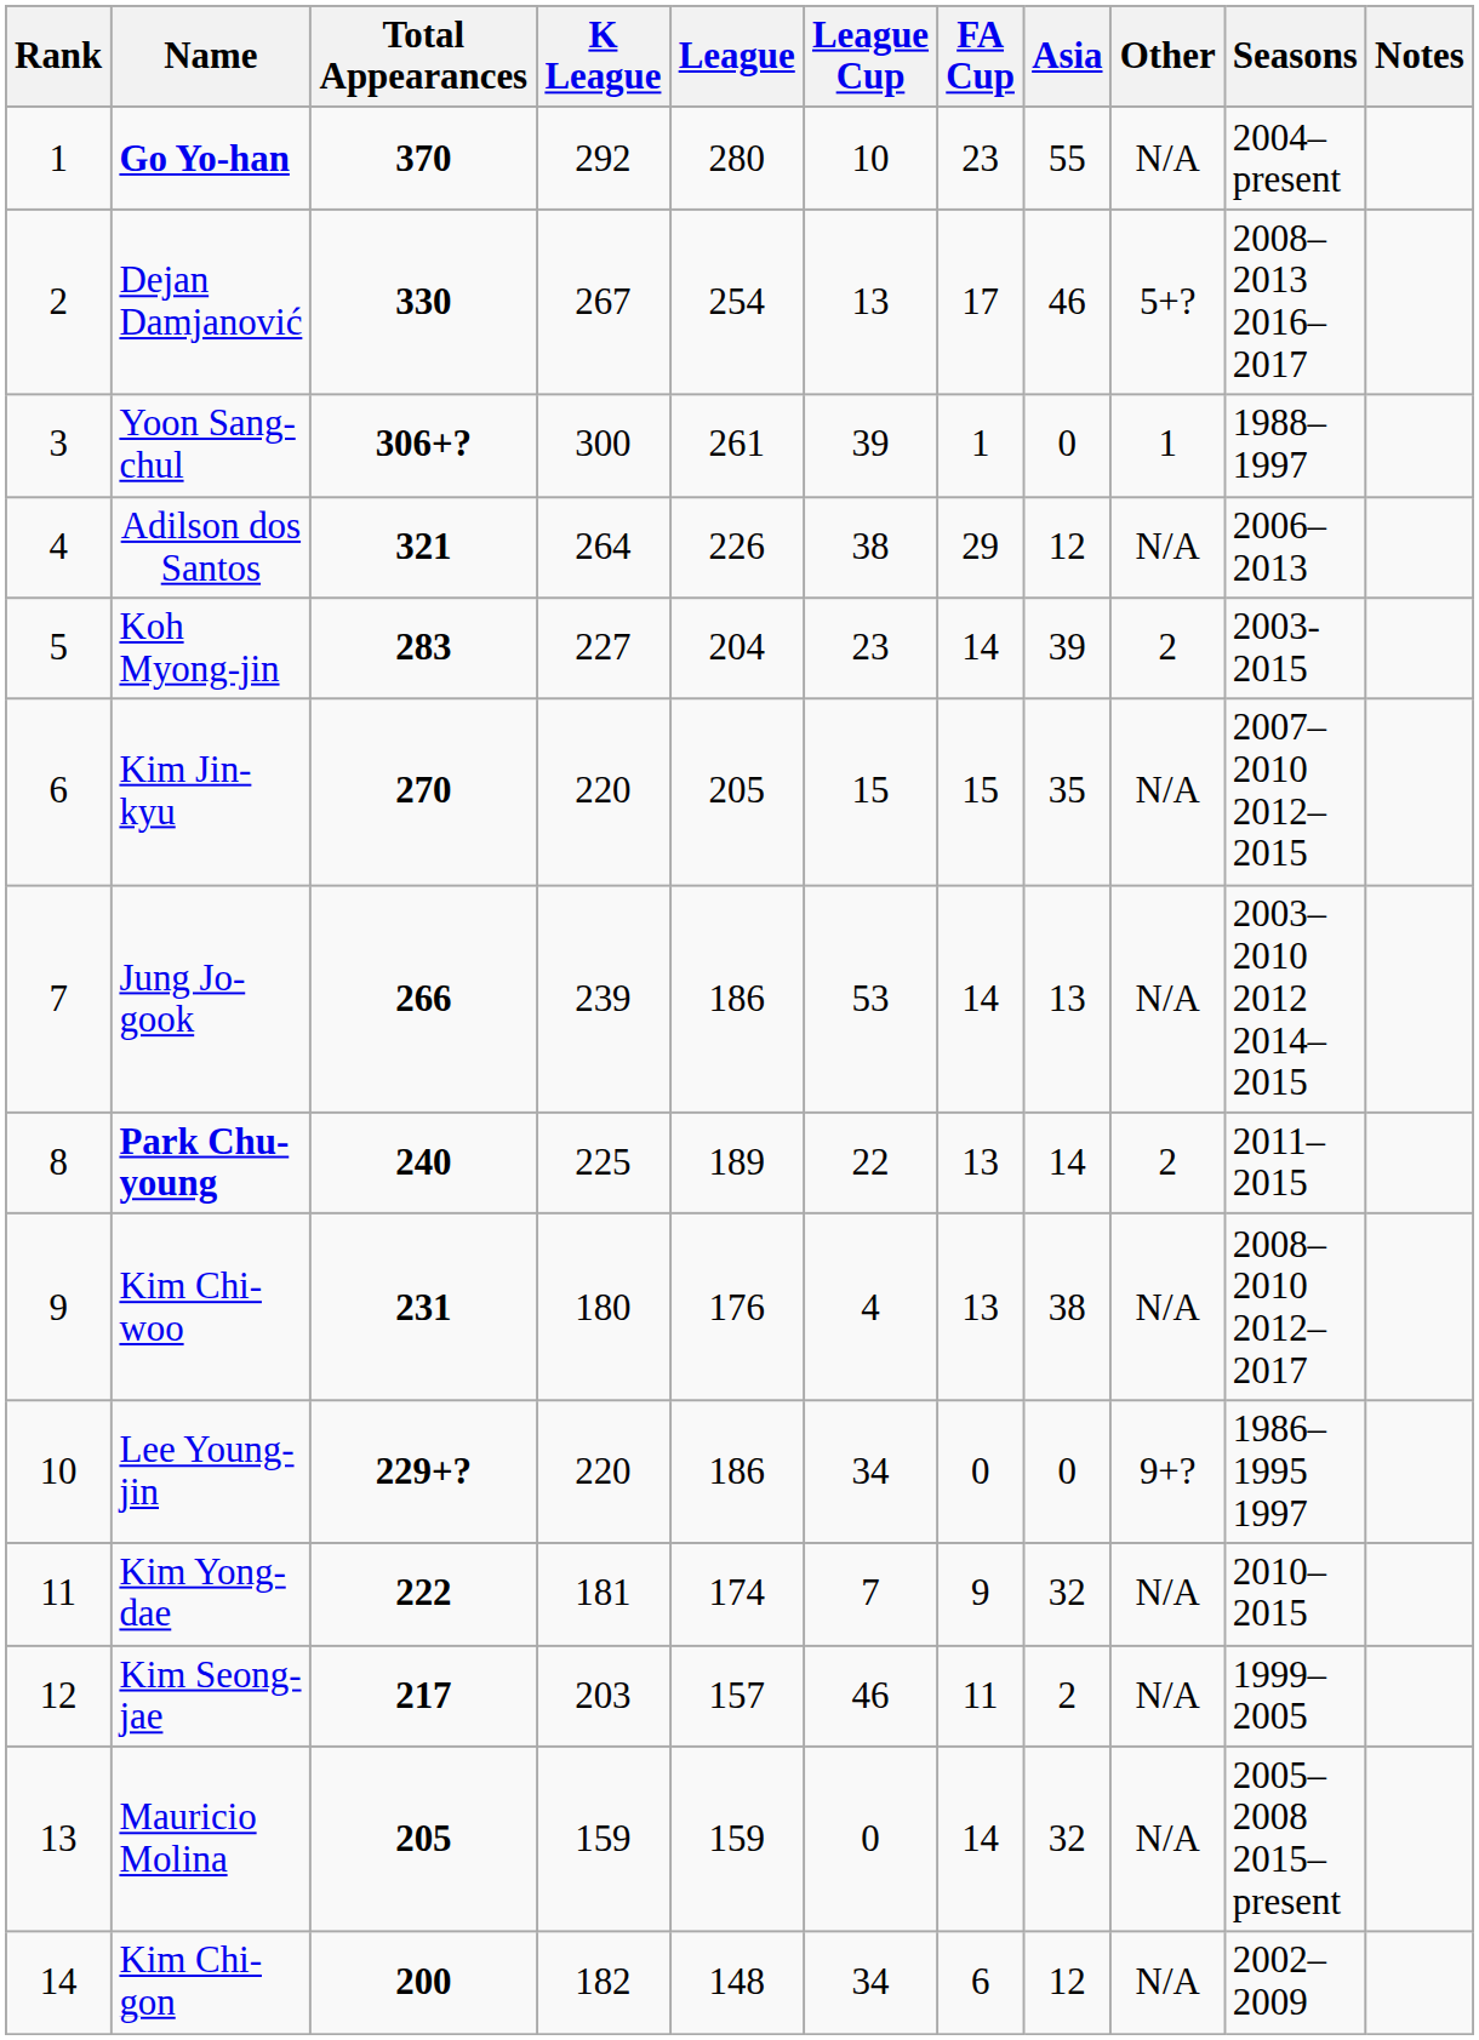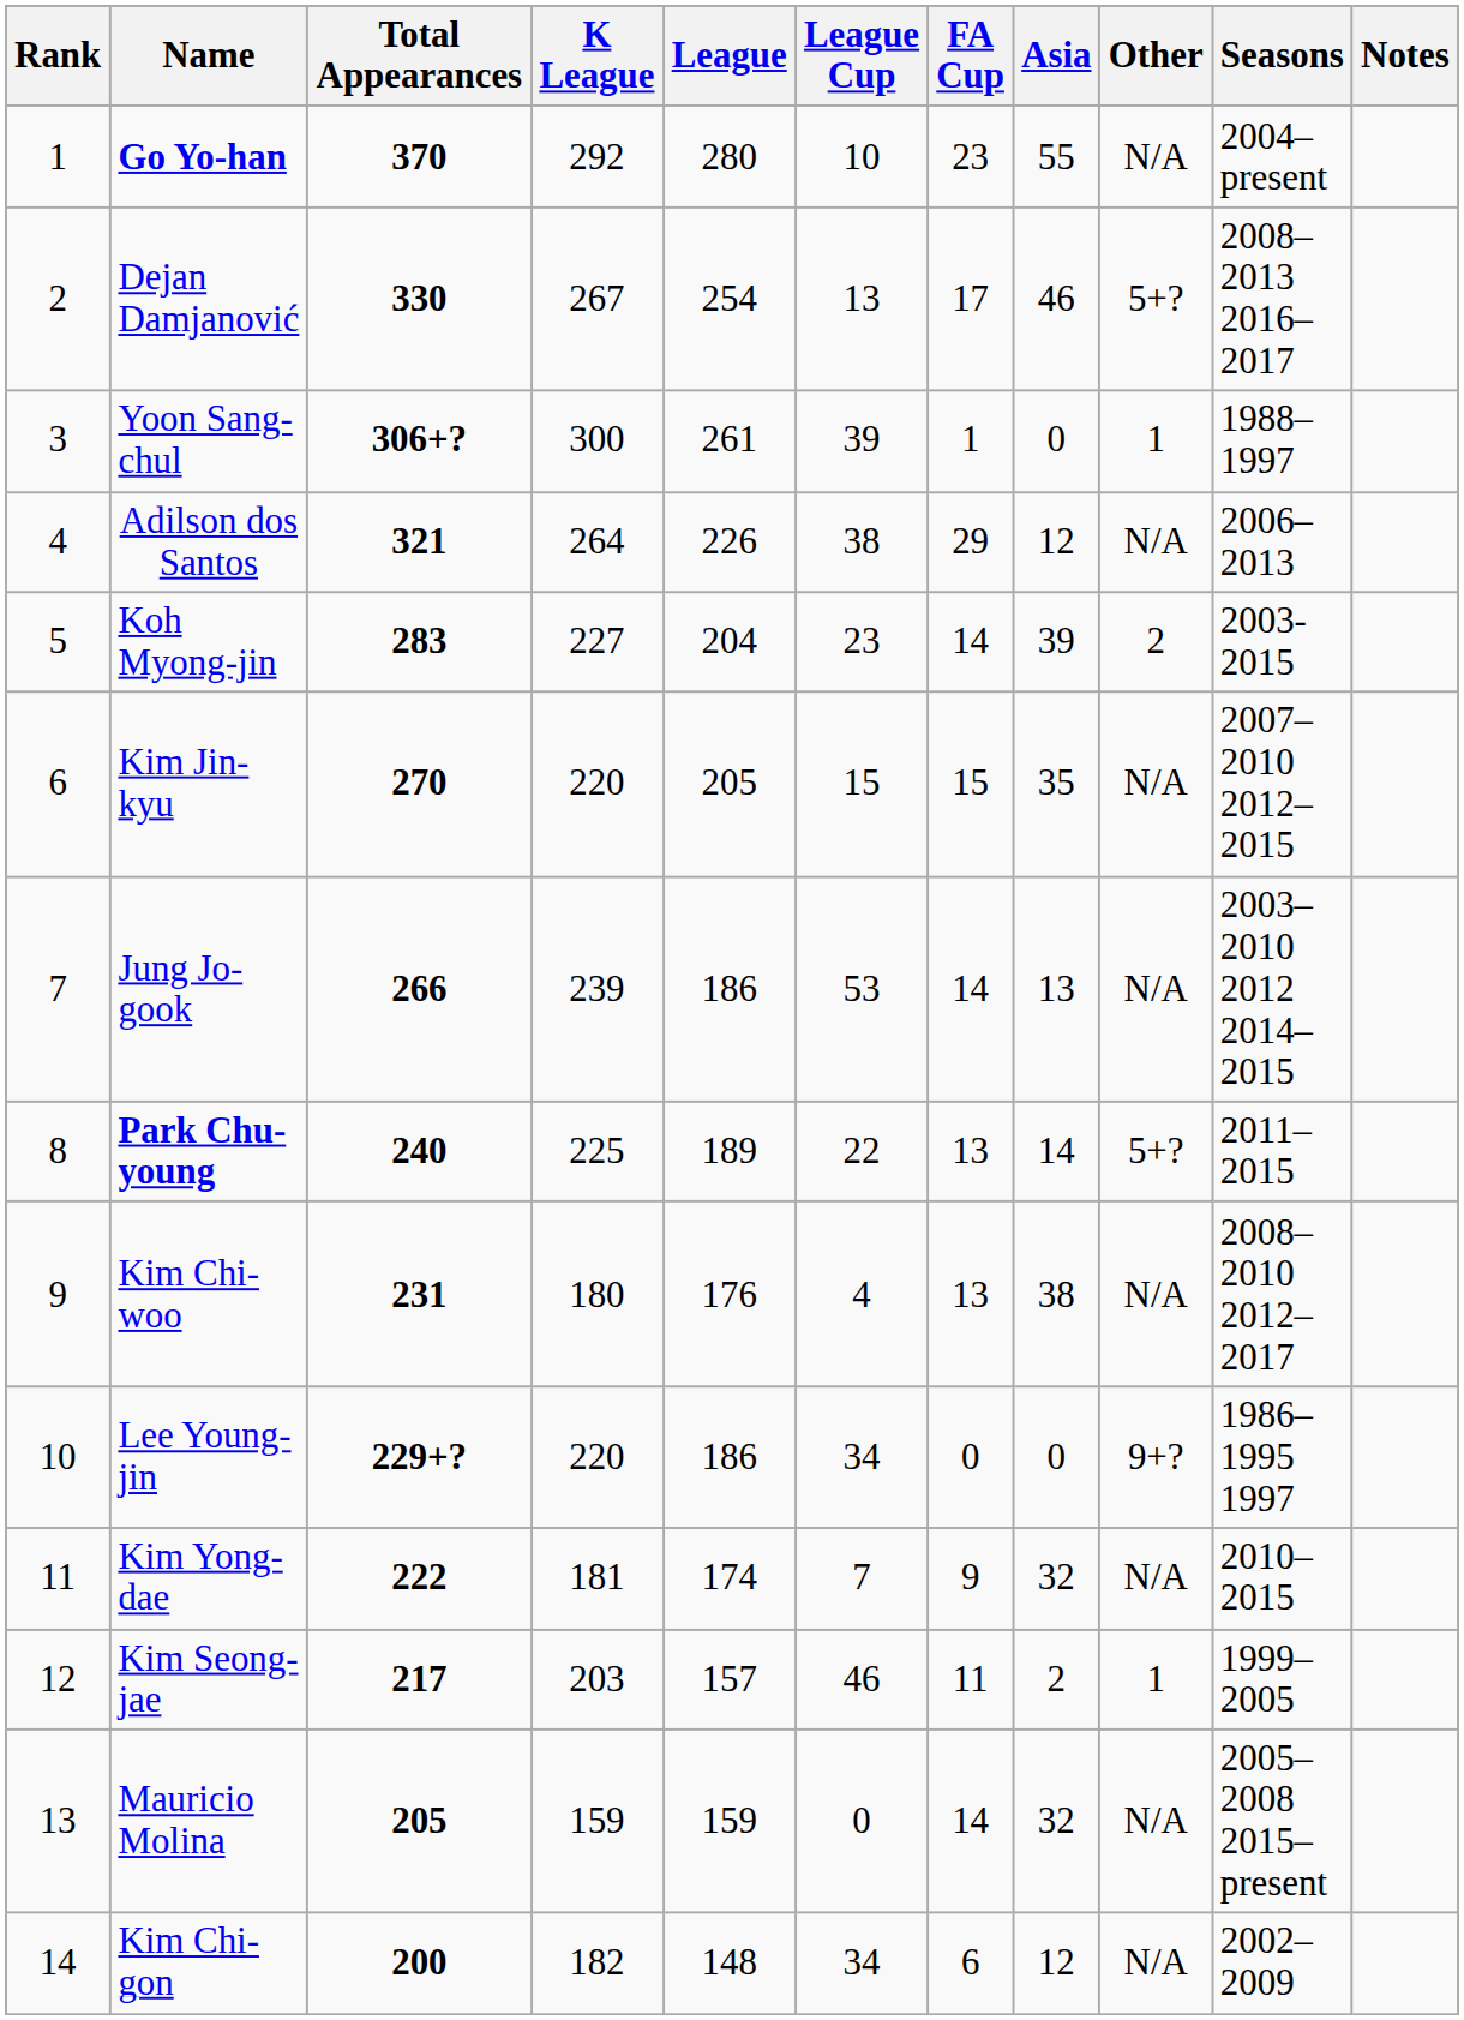Park Chu-young | Other: 2 -> 5+?
Kim Seong-jae | Other: N/A -> 1
